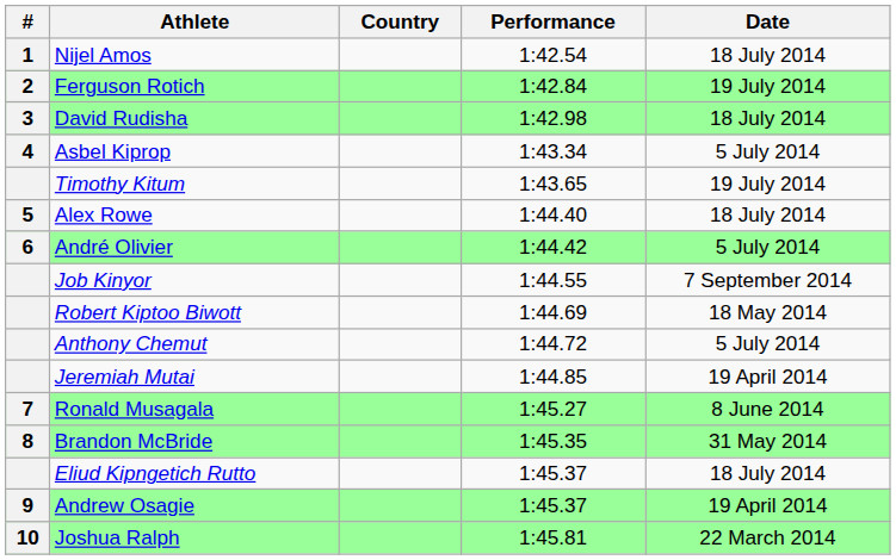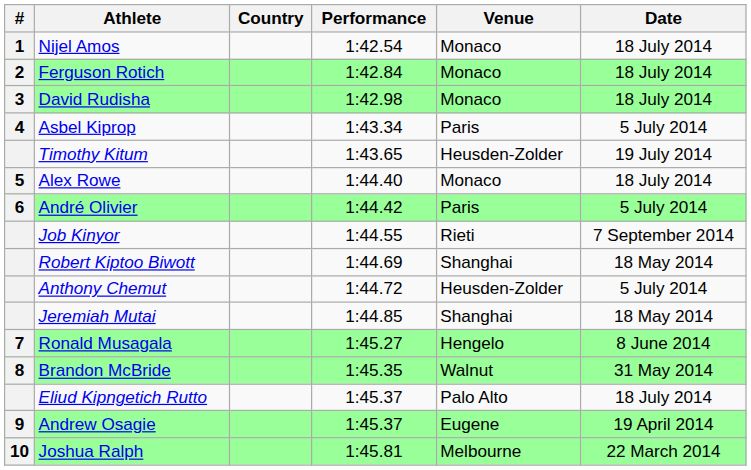+ column: Venue | Monaco | Monaco | Monaco | Paris | Heusden-Zolder | Monaco | Paris | Rieti | Shanghai | Heusden-Zolder | Shanghai | Hengelo | Walnut | Palo Alto | Eugene | Melbourne
Ferguson Rotich | Date: 19 July 2014 -> 18 July 2014
Jeremiah Mutai | Date: 19 April 2014 -> 18 May 2014
